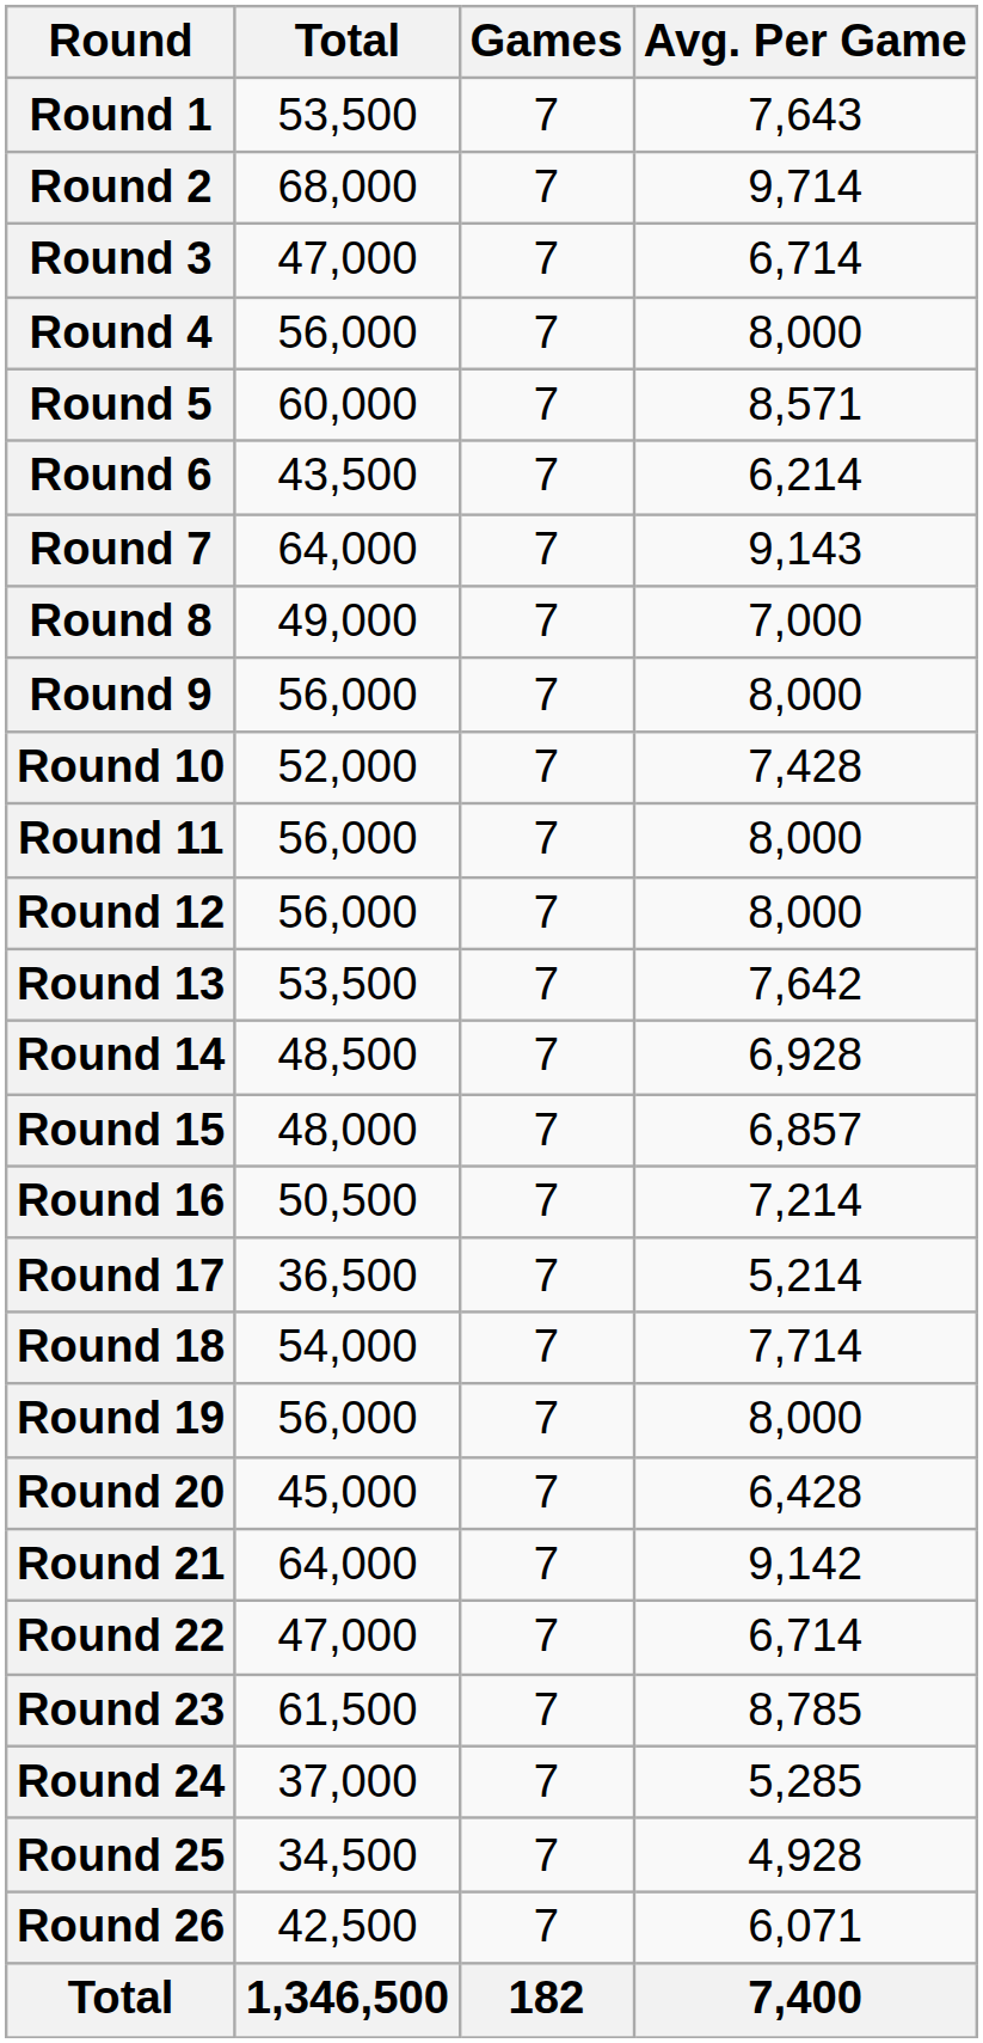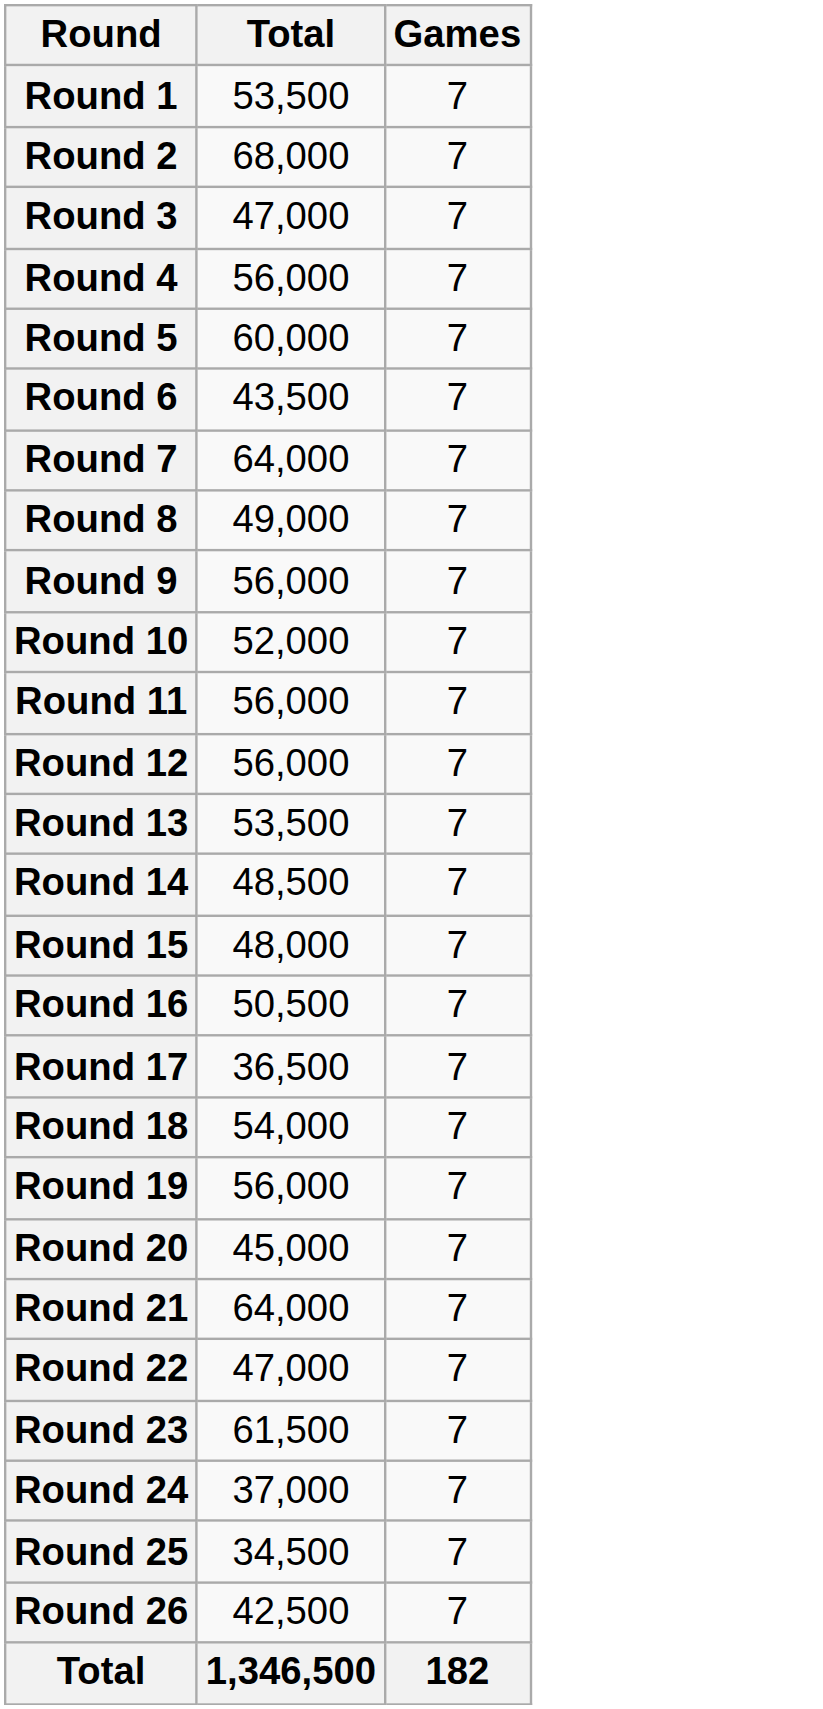- column: Avg. Per Game | 7,643 | 9,714 | 6,714 | 8,000 | 8,571 | 6,214 | 9,143 | 7,000 | 8,000 | 7,428 | 8,000 | 8,000 | 7,642 | 6,928 | 6,857 | 7,214 | 5,214 | 7,714 | 8,000 | 6,428 | 9,142 | 6,714 | 8,785 | 5,285 | 4,928 | 6,071 | 7,400
